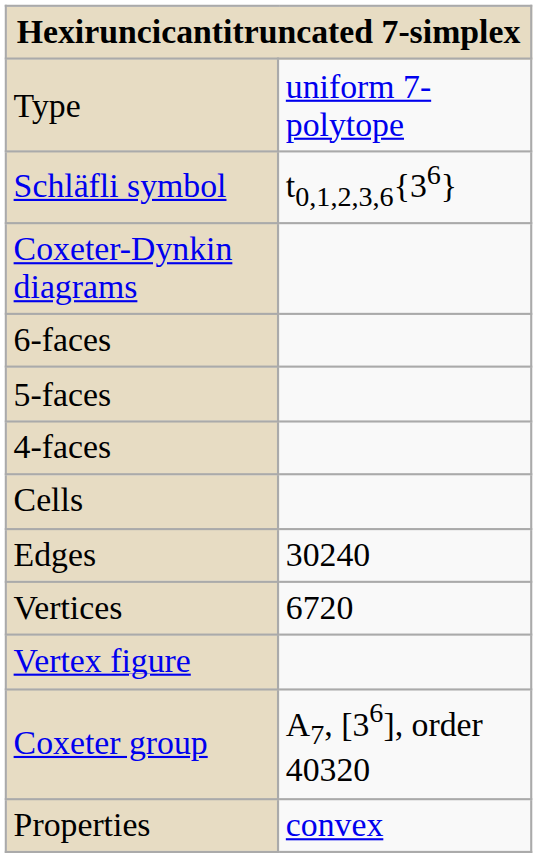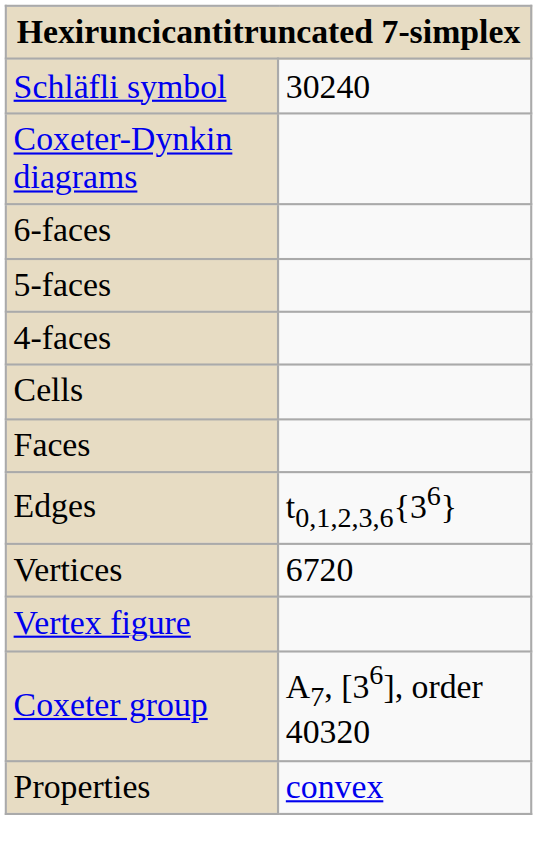- row: Type | uniform 7-polytope
Schläfli symbol | column 2: t0,1,2,3,6{36} -> 30240
+ row: Faces
Edges | column 2: 30240 -> t0,1,2,3,6{36}
